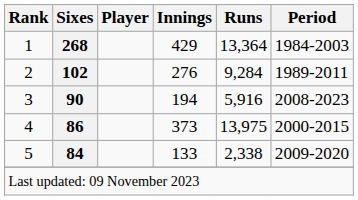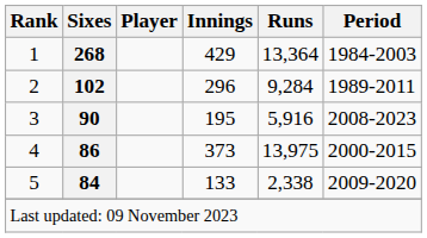2 | Innings: 276 -> 296
3 | Innings: 194 -> 195
